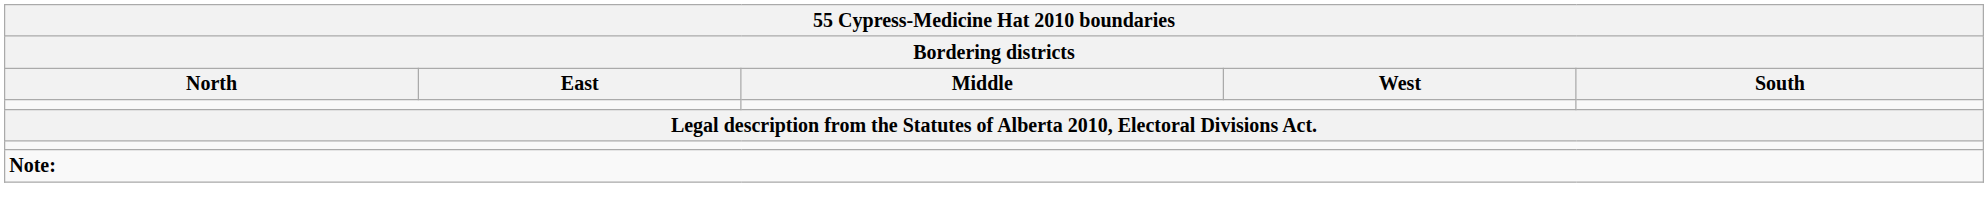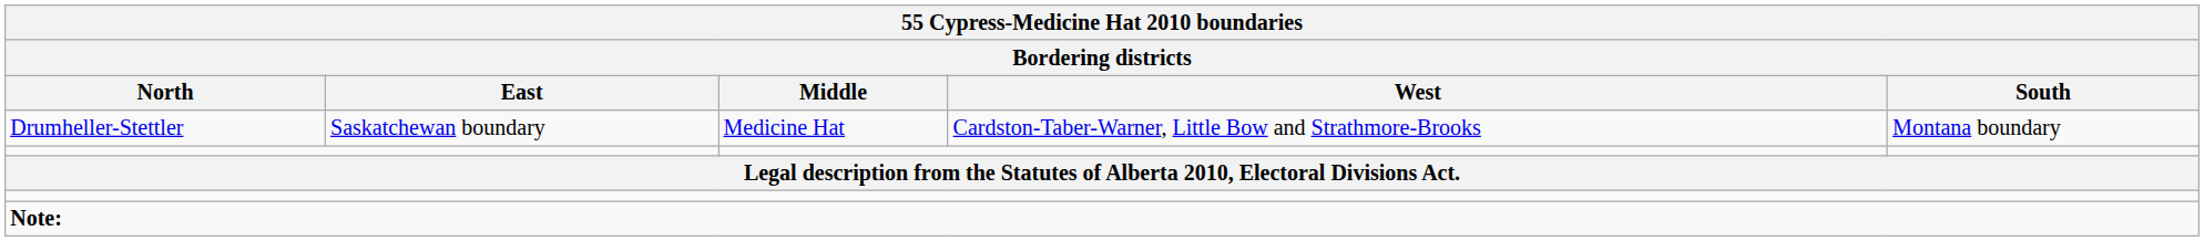+ row: Drumheller-Stettler | Saskatchewan boundary | Medicine Hat | Cardston-Taber-Warner, Little Bow and Strathmore-Brooks | Montana boundary
